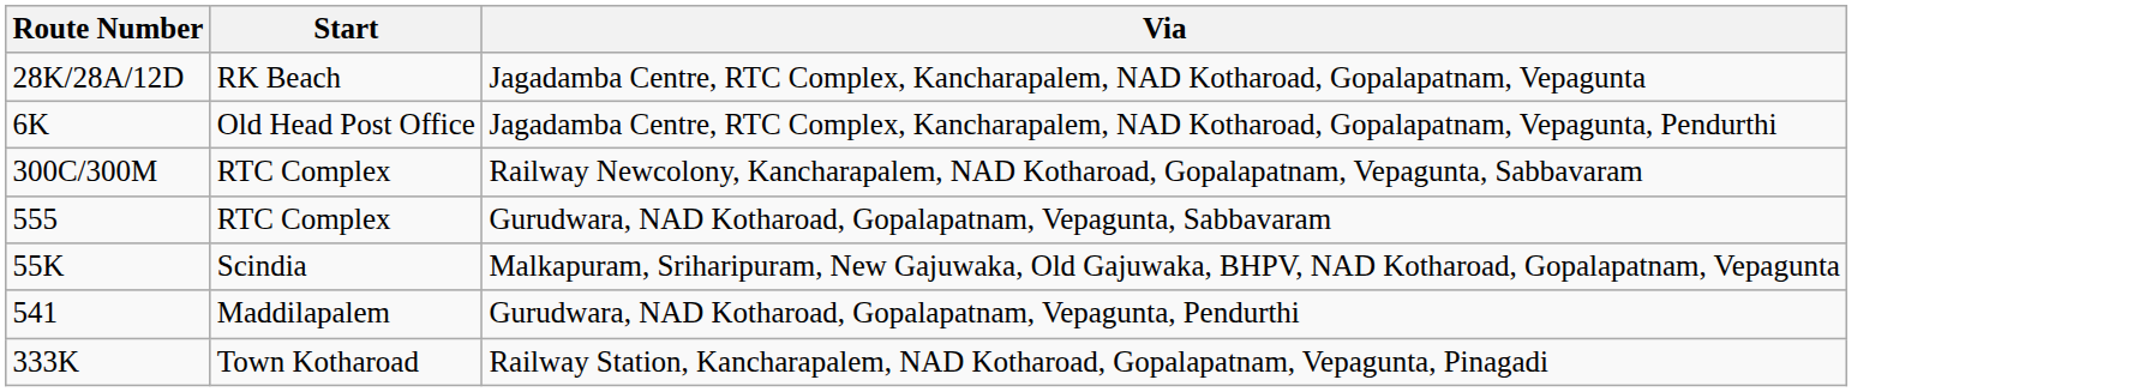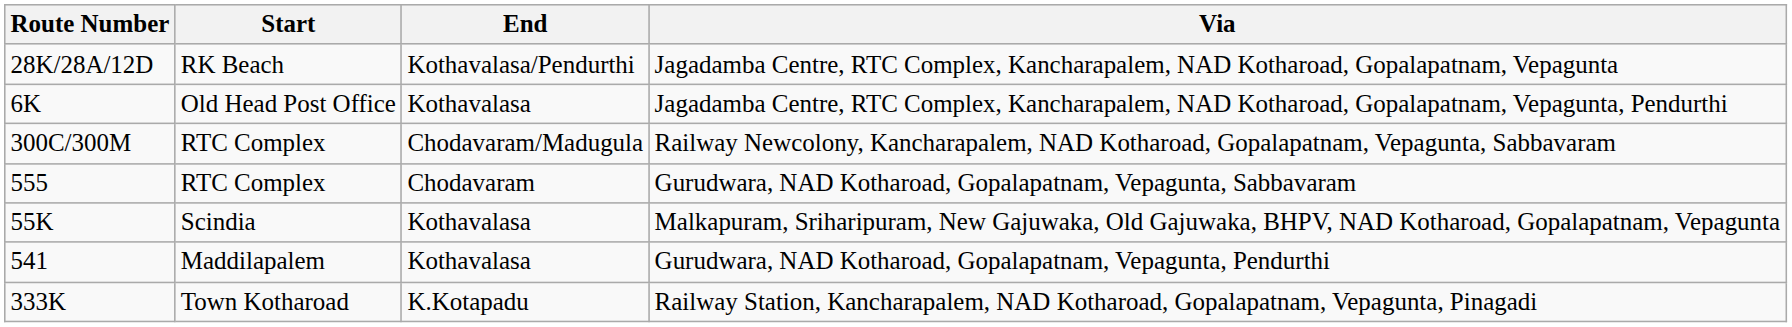+ column: End | Kothavalasa/Pendurthi | Kothavalasa | Chodavaram/Madugula | Chodavaram | Kothavalasa | Kothavalasa | K.Kotapadu
